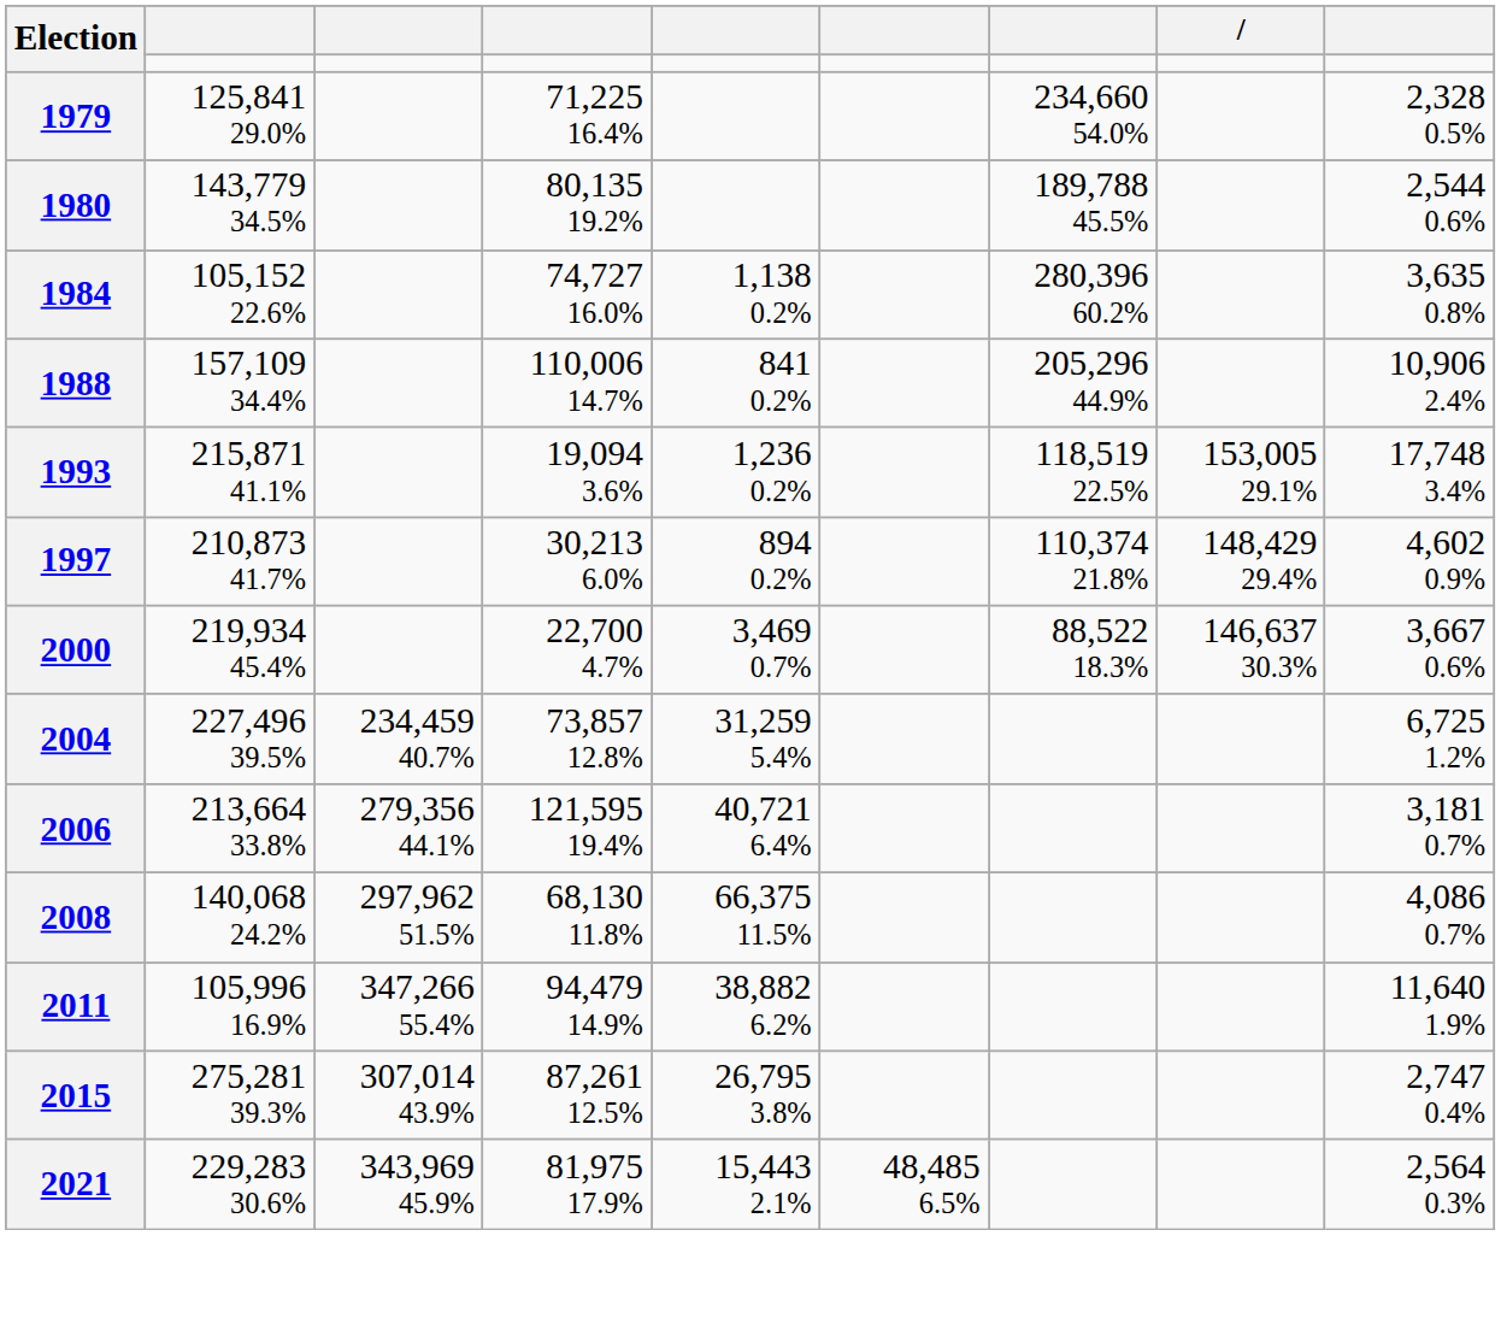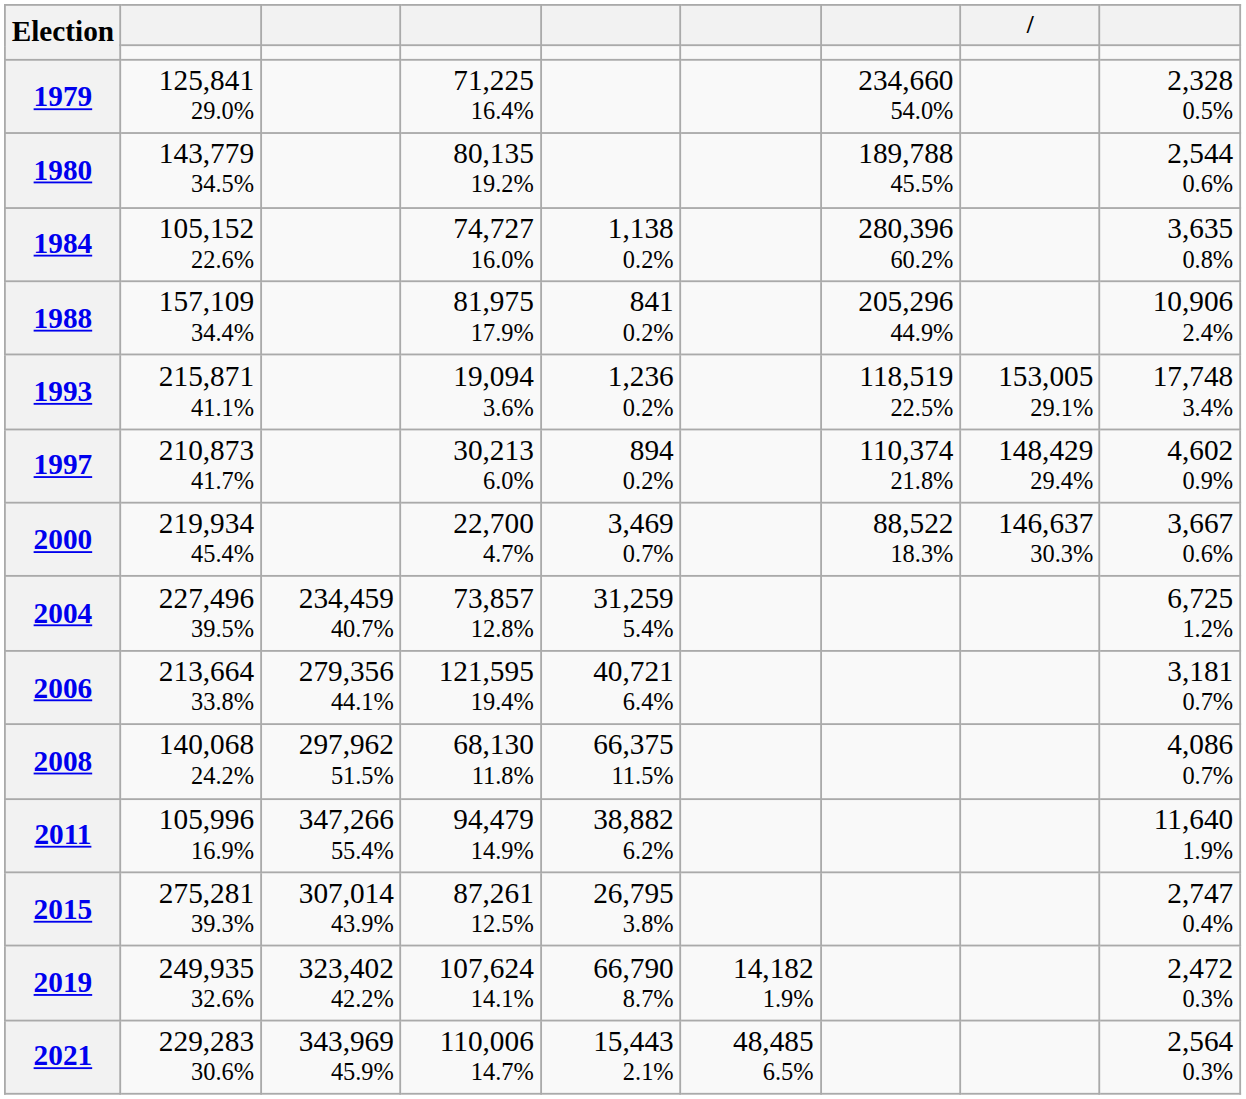1988 | column 4: 110,006 14.7% -> 81,975 17.9%
+ row: 2019 | 249,935 32.6% | 323,402 42.2% | 107,624 14.1% | 66,790 8.7% | 14,182 1.9% | 2,472 0.3%
2021 | column 4: 81,975 17.9% -> 110,006 14.7%
